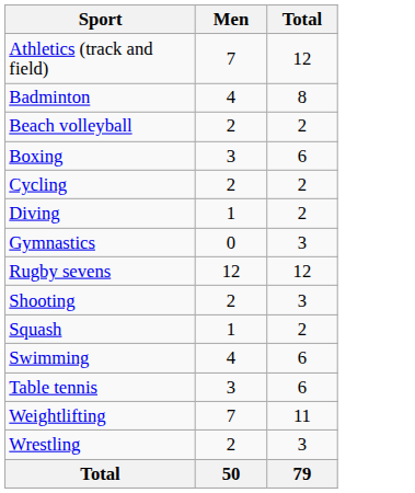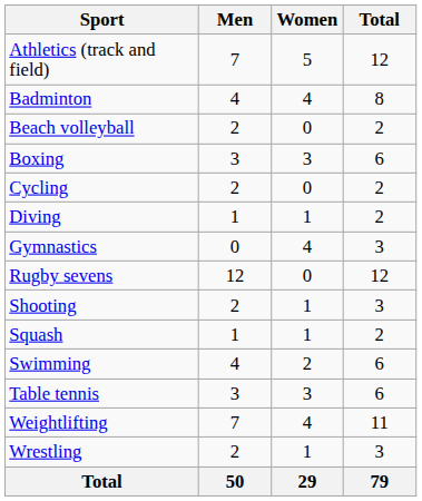+ column: Women | 5 | 4 | 0 | 3 | 0 | 1 | 4 | 0 | 1 | 1 | 2 | 3 | 4 | 1 | 29
